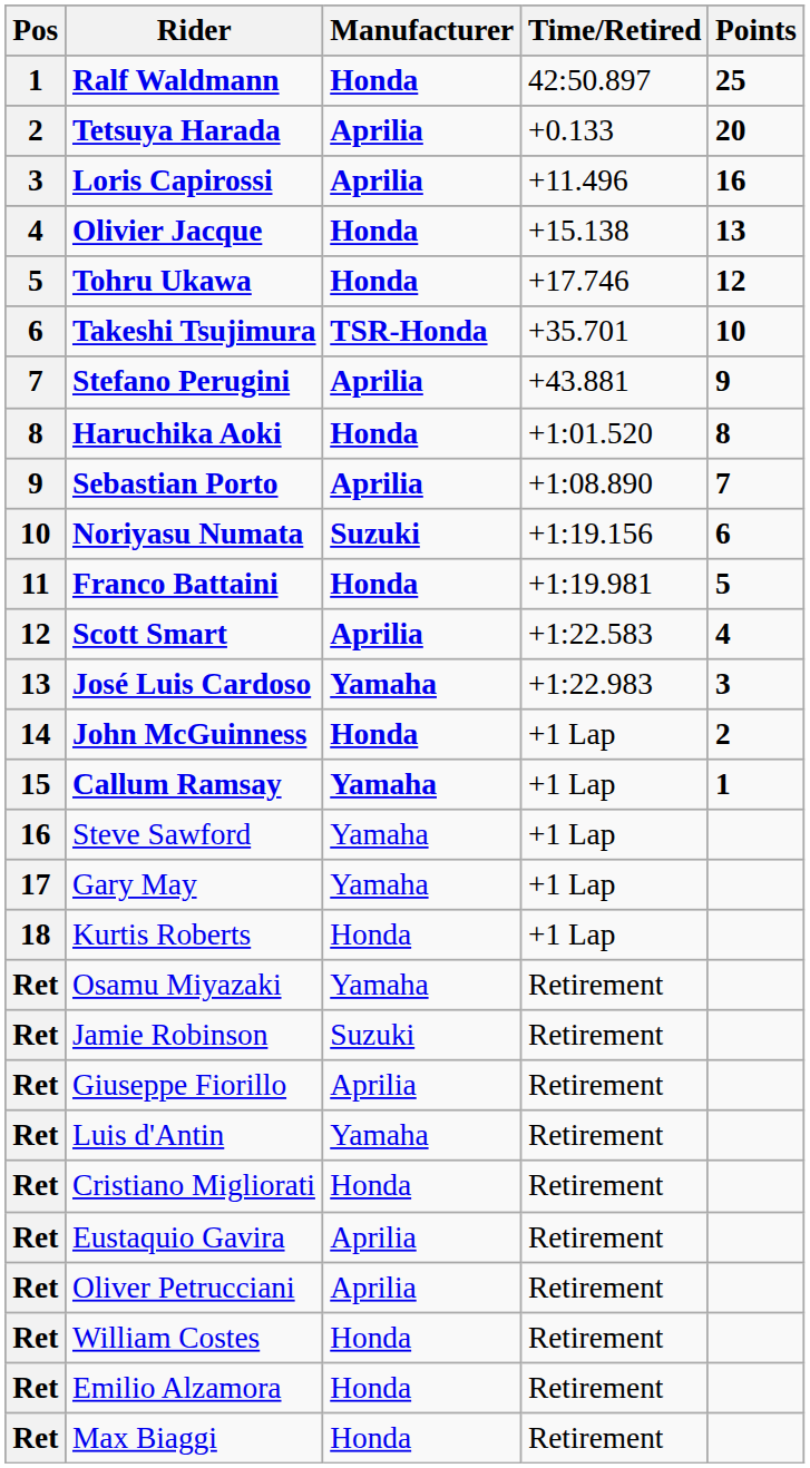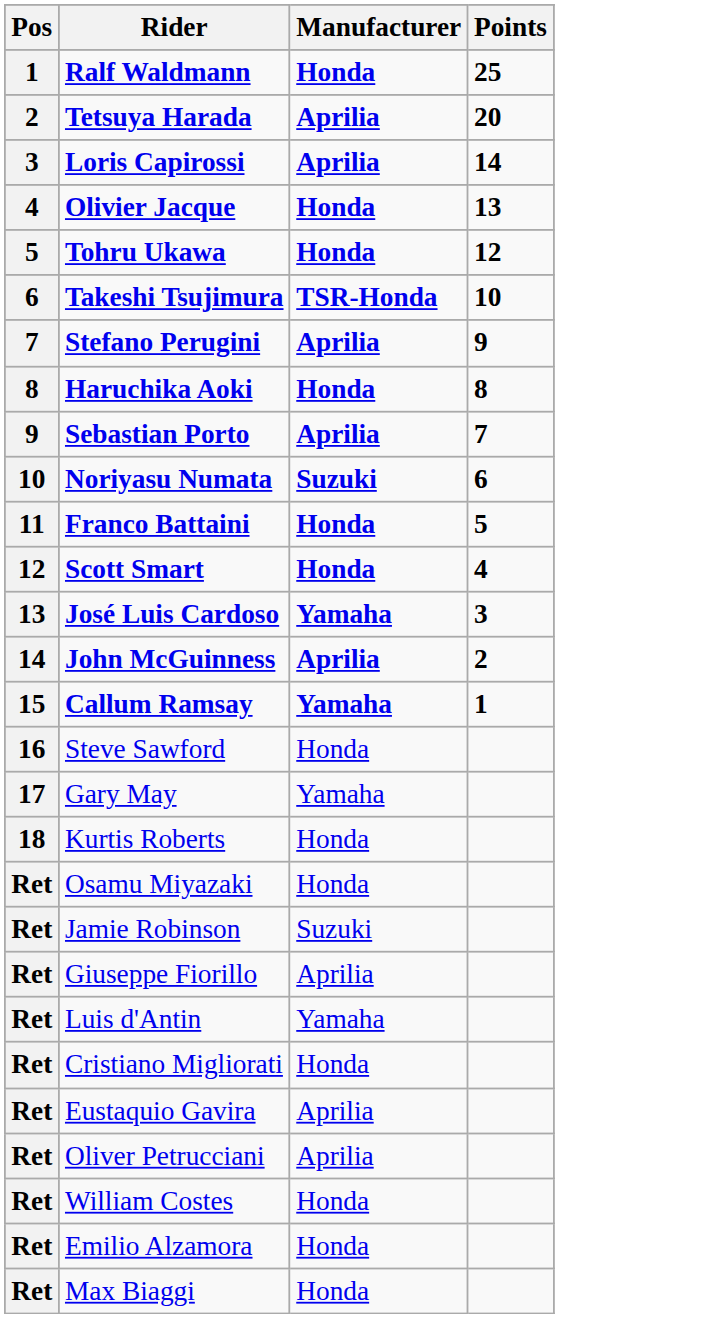- column: Time/Retired | 42:50.897 | +0.133 | +11.496 | +15.138 | +17.746 | +35.701 | +43.881 | +1:01.520 | +1:08.890 | +1:19.156 | +1:19.981 | +1:22.583 | +1:22.983 | +1 Lap | +1 Lap | +1 Lap | +1 Lap | +1 Lap | Retirement | Retirement | Retirement | Retirement | Retirement | Retirement | Retirement | Retirement | Retirement | Retirement
Loris Capirossi | Points: 16 -> 14
Scott Smart | Manufacturer: Aprilia -> Honda
John McGuinness | Manufacturer: Honda -> Aprilia
Steve Sawford | Manufacturer: Yamaha -> Honda
Osamu Miyazaki | Manufacturer: Yamaha -> Honda
